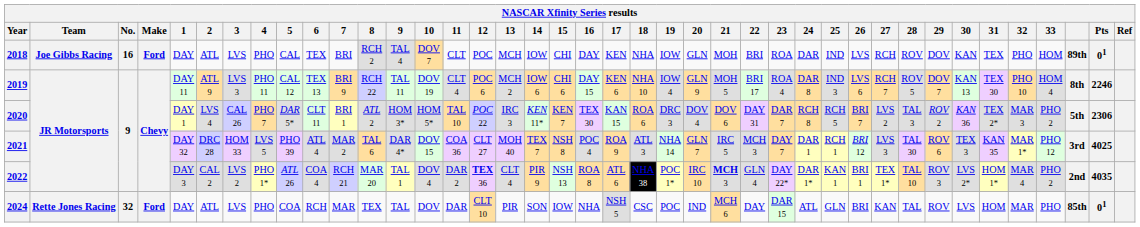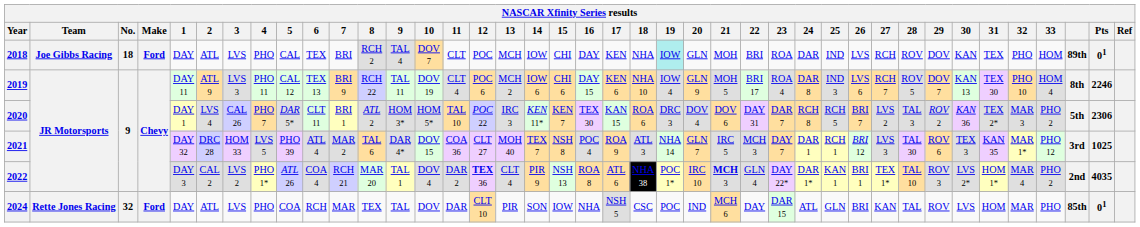2018 | No.: 16 -> 18
2018 | 19: no background -> paleturquoise background
2021 | Pts: 4025 -> 1025
